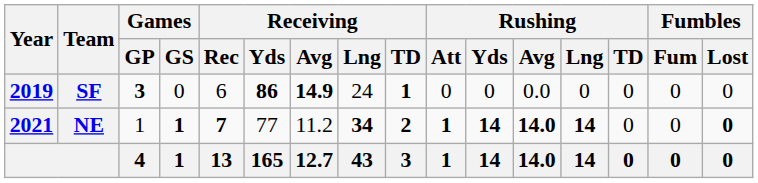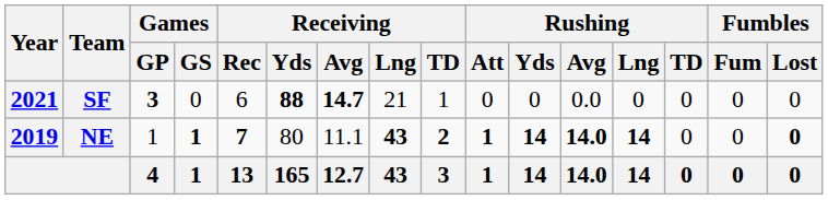SF | Year: 2019 -> 2021
SF | Receiving / Yds: 86 -> 88
SF | Receiving / Avg: 14.9 -> 14.7
SF | Receiving / Lng: 24 -> 21
SF | Receiving / TD: bold -> normal
NE | Year: 2021 -> 2019
NE | Receiving / Yds: 77 -> 80
NE | Receiving / Avg: 11.2 -> 11.1
NE | Receiving / Lng: 34 -> 43
